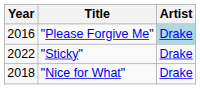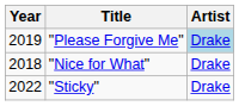"Please Forgive Me" | Year: 2016 -> 2019
rows swapped: "Nice for What" <-> "Sticky"
